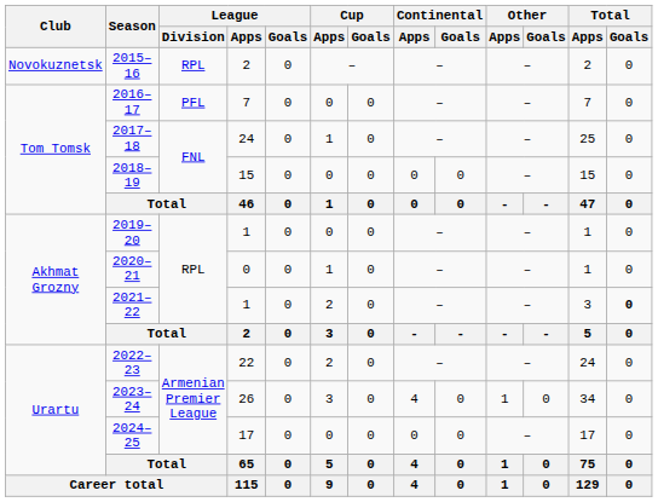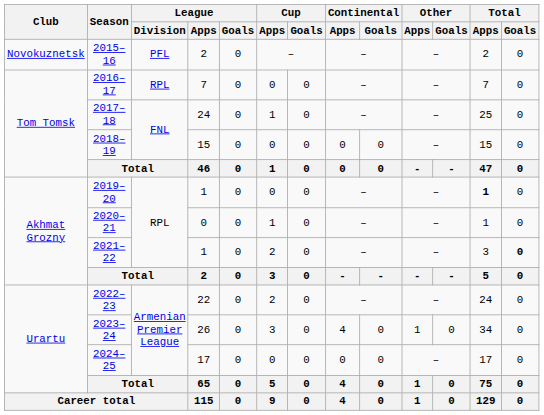2015–16 | League / Division: RPL -> PFL
2016–17 | League / Division: PFL -> RPL
2019–20 | Total / Apps: normal -> bold
